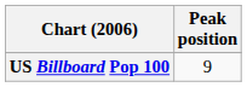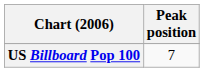US Billboard Pop 100 | Peak position: 9 -> 7
